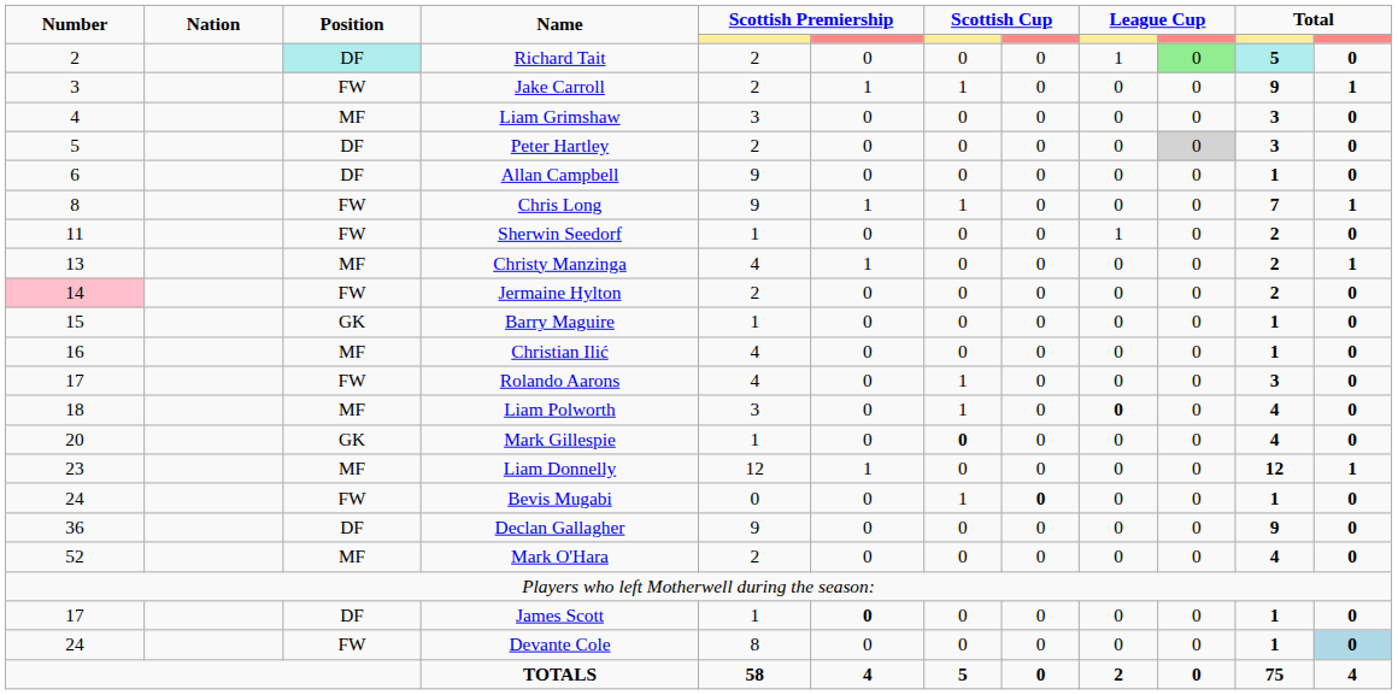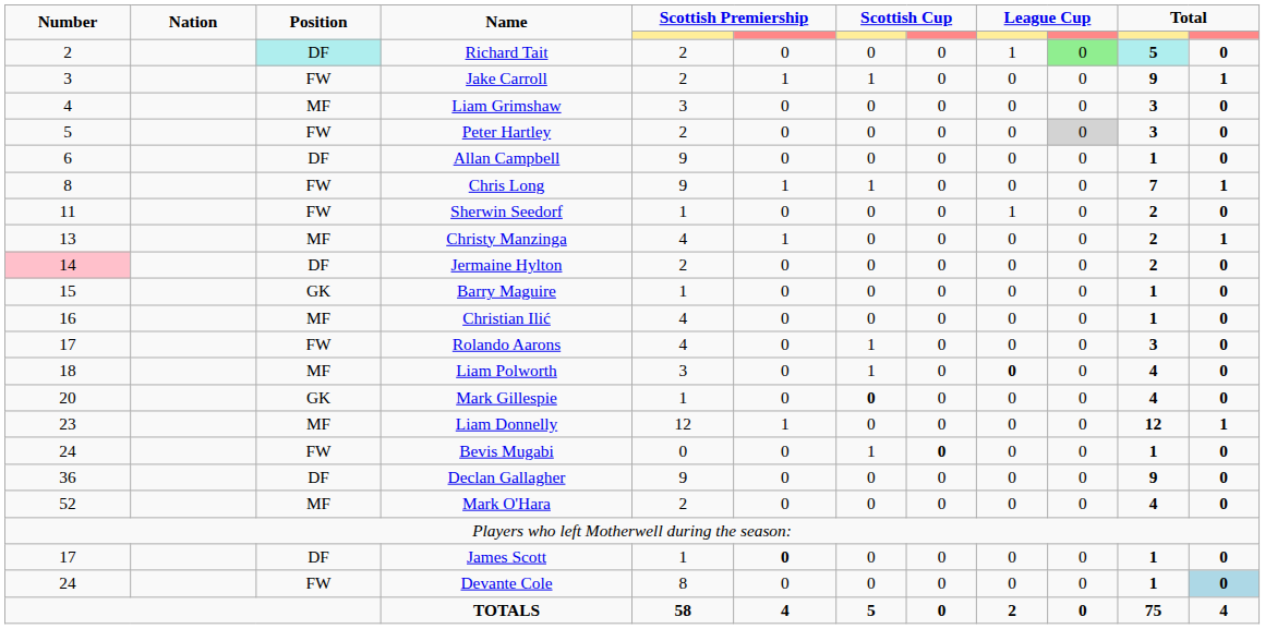Peter Hartley | Position: DF -> FW
Jermaine Hylton | Position: FW -> DF
